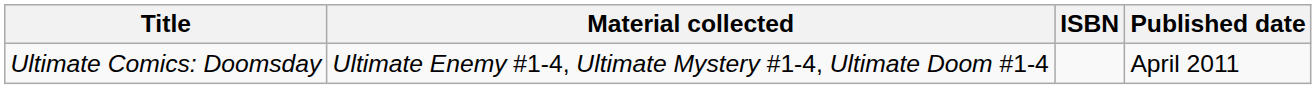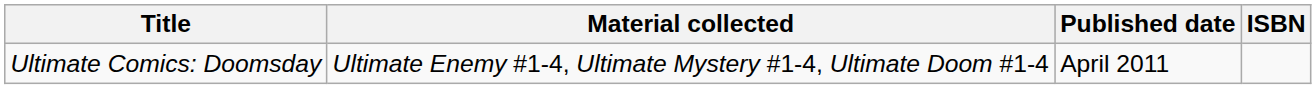columns swapped: Published date <-> ISBN
